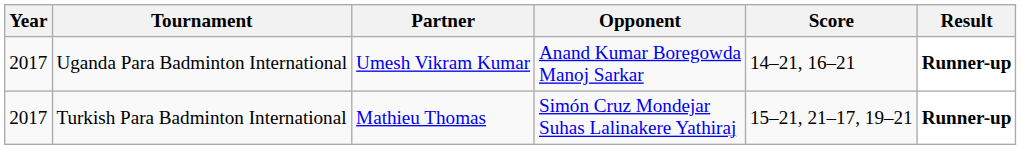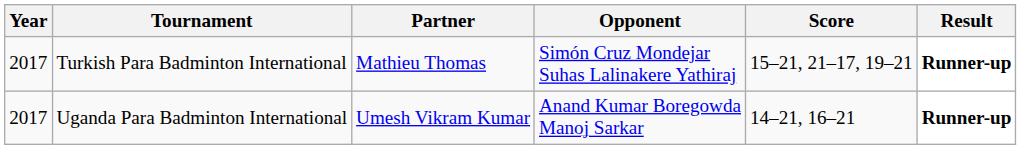rows swapped: Uganda Para Badminton International <-> Turkish Para Badminton International
